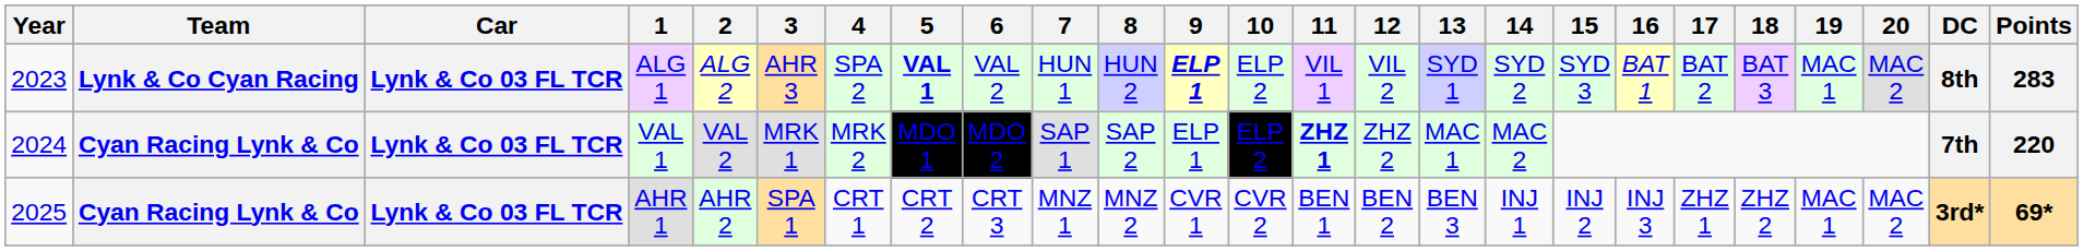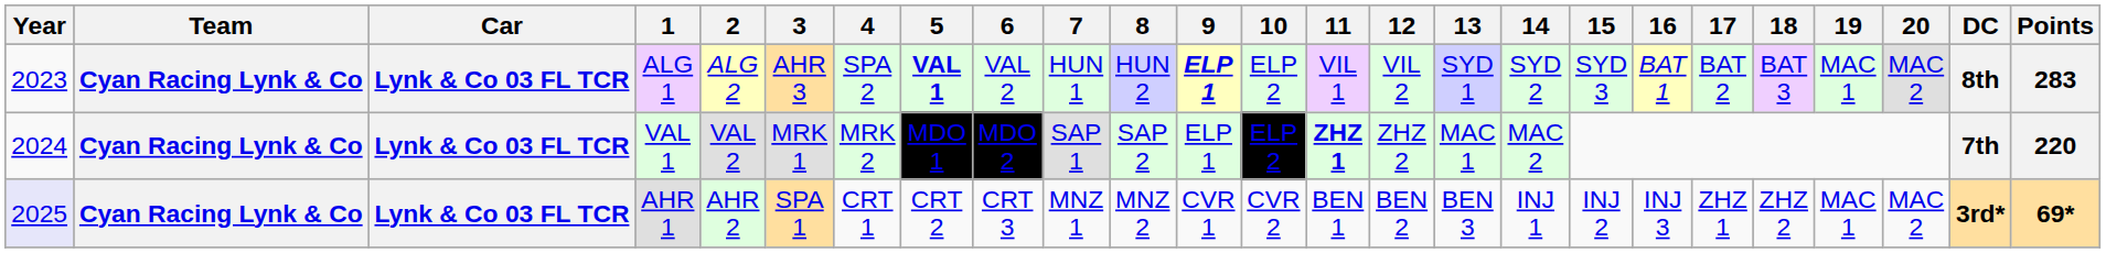ALG 1 | Team: Lynk & Co Cyan Racing -> Cyan Racing Lynk & Co
AHR 1 | Year: no background -> lavender background
